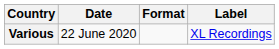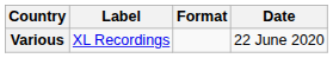columns swapped: Date <-> Label
